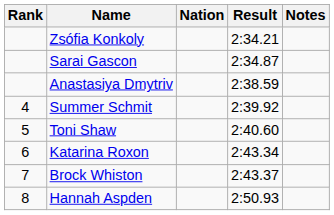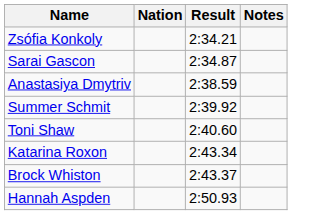- column: Rank | 4 | 5 | 6 | 7 | 8
